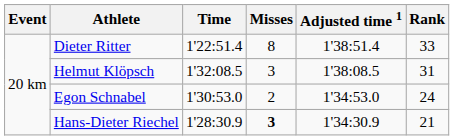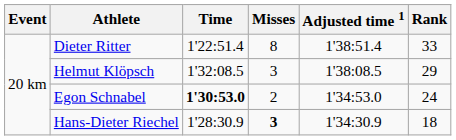Helmut Klöpsch | Rank: 31 -> 29
Egon Schnabel | Time: normal -> bold
Hans-Dieter Riechel | Rank: 21 -> 18
